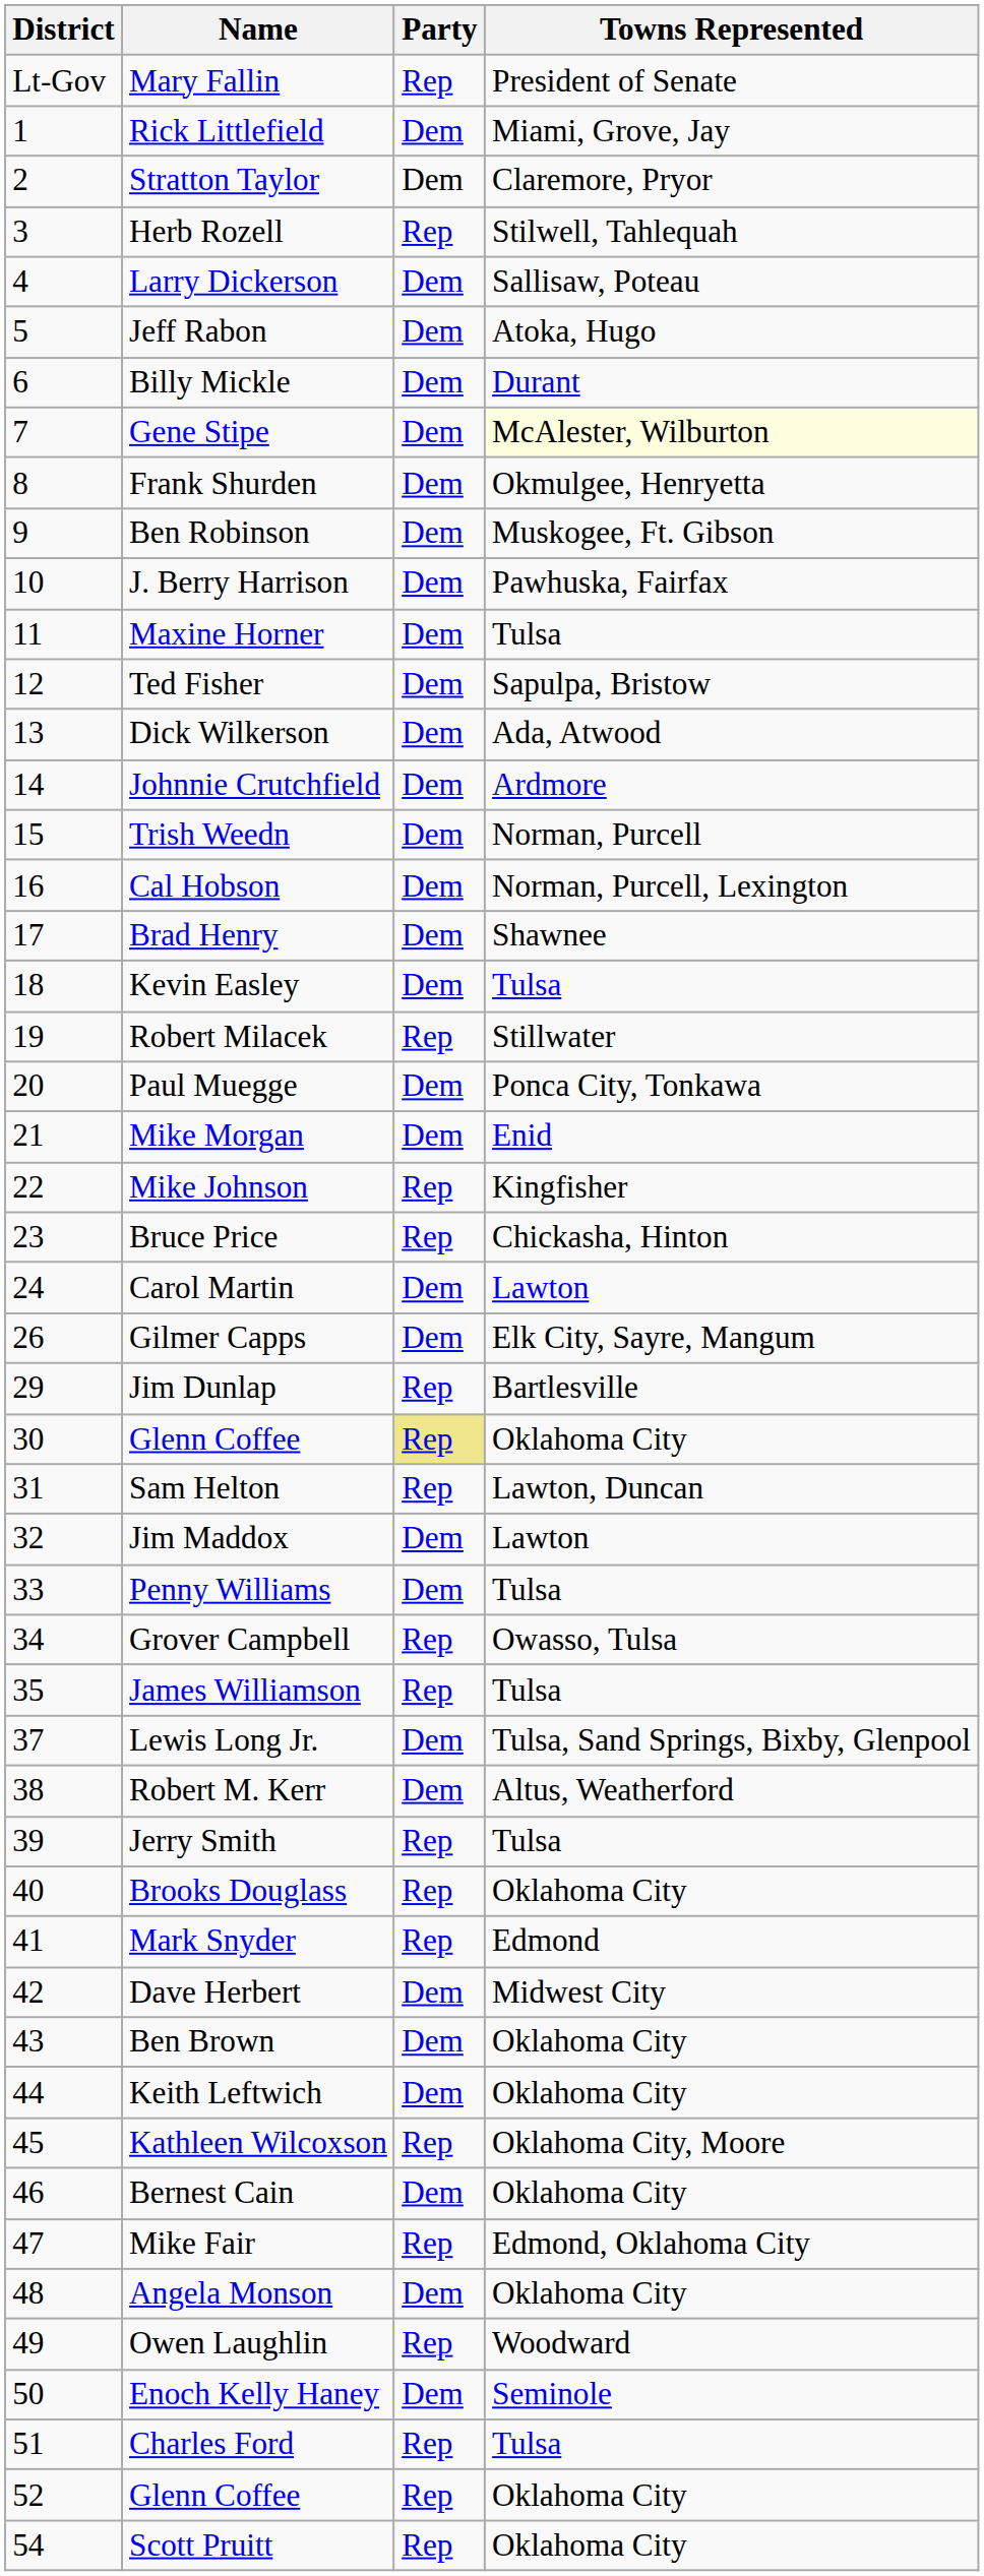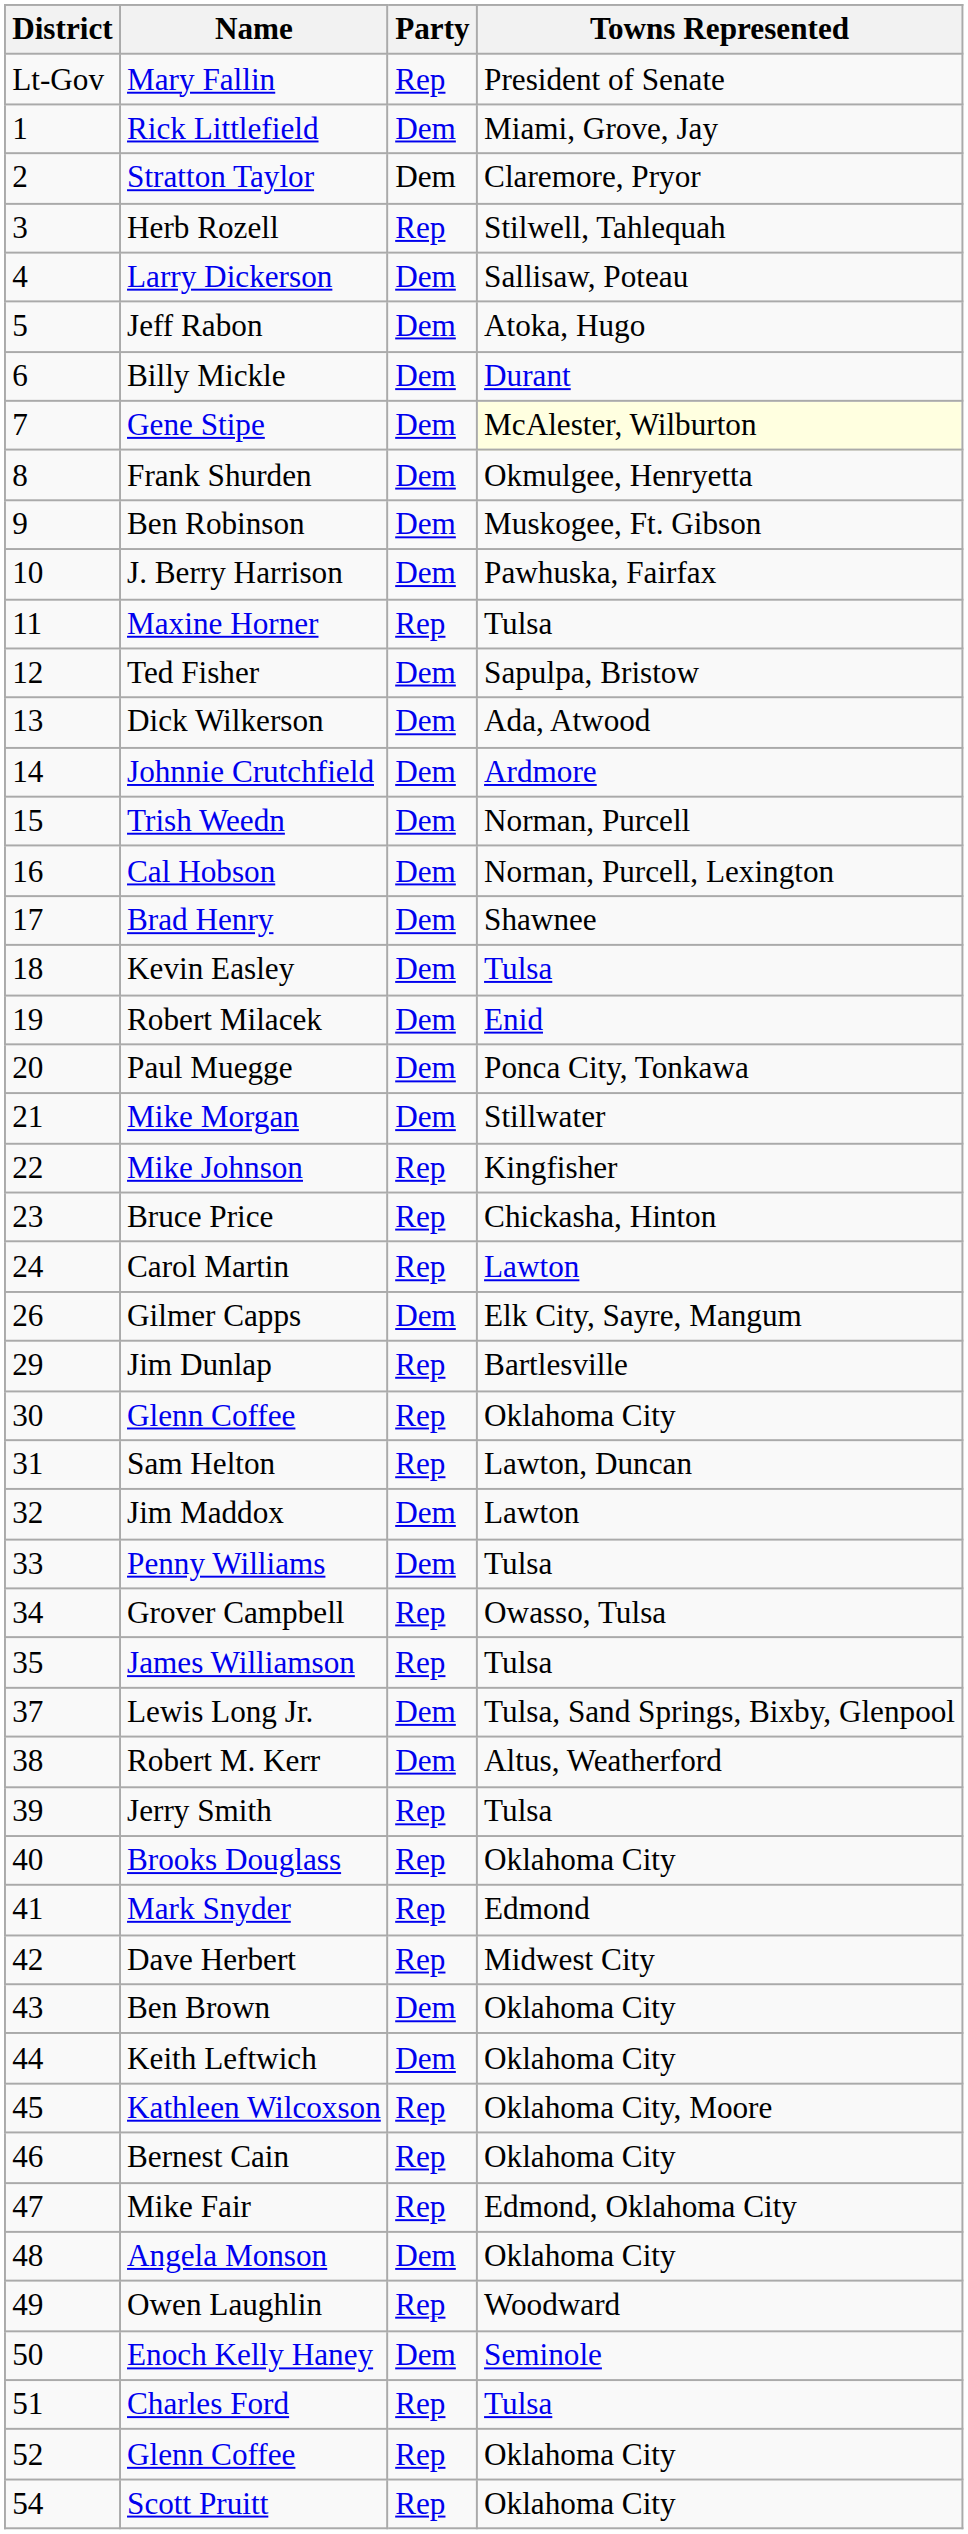Maxine Horner | Party: Dem -> Rep
Robert Milacek | Party: Rep -> Dem
Robert Milacek | Towns Represented: Stillwater -> Enid
Mike Morgan | Towns Represented: Enid -> Stillwater
Carol Martin | Party: Dem -> Rep
30 / Glenn Coffee | Party: khaki background -> no background
Dave Herbert | Party: Dem -> Rep
Bernest Cain | Party: Dem -> Rep
